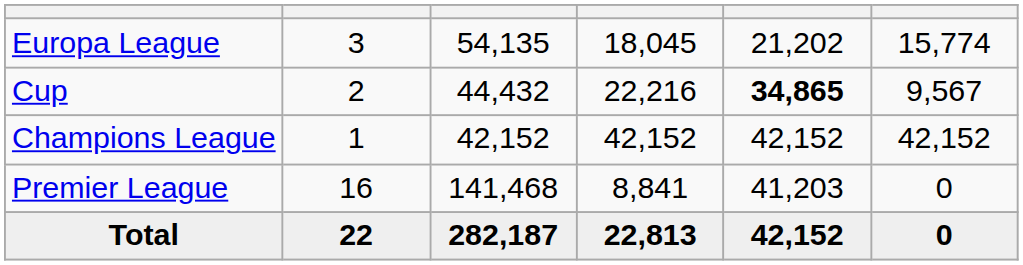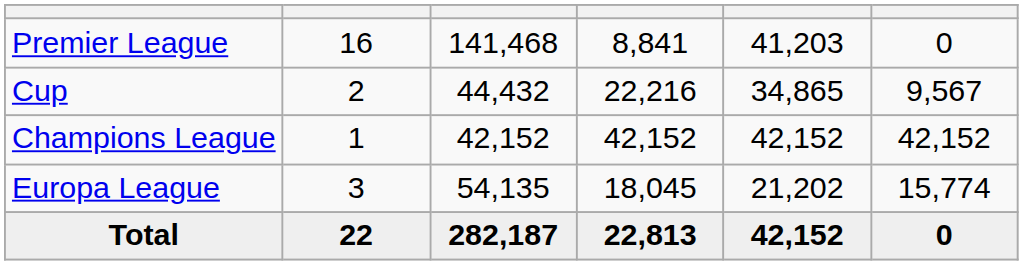rows swapped: Premier League <-> Europa League
Cup | column 5: bold -> normal
